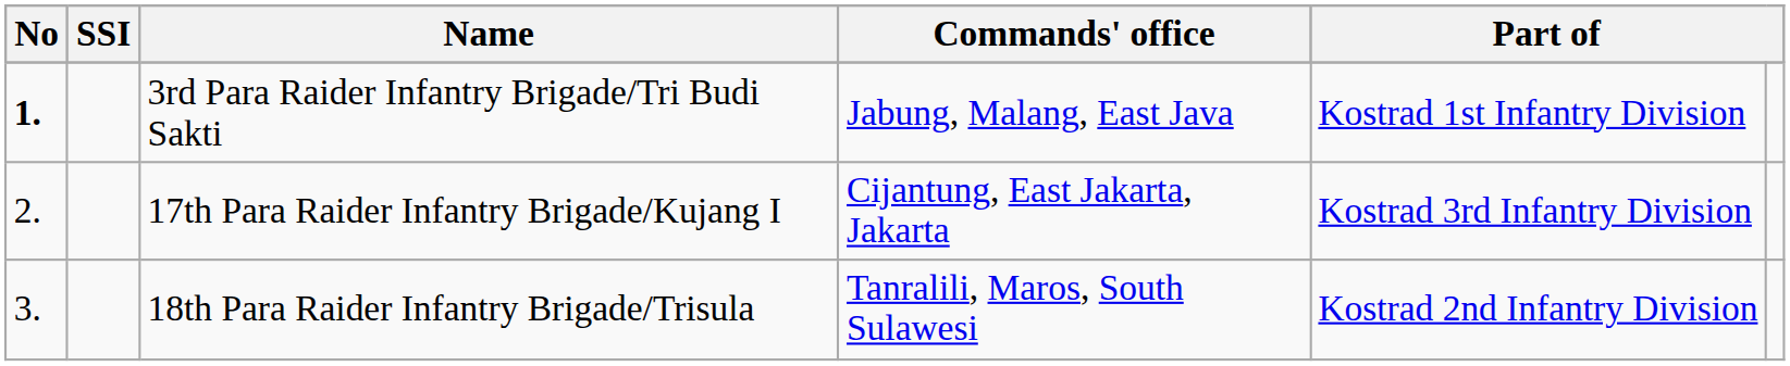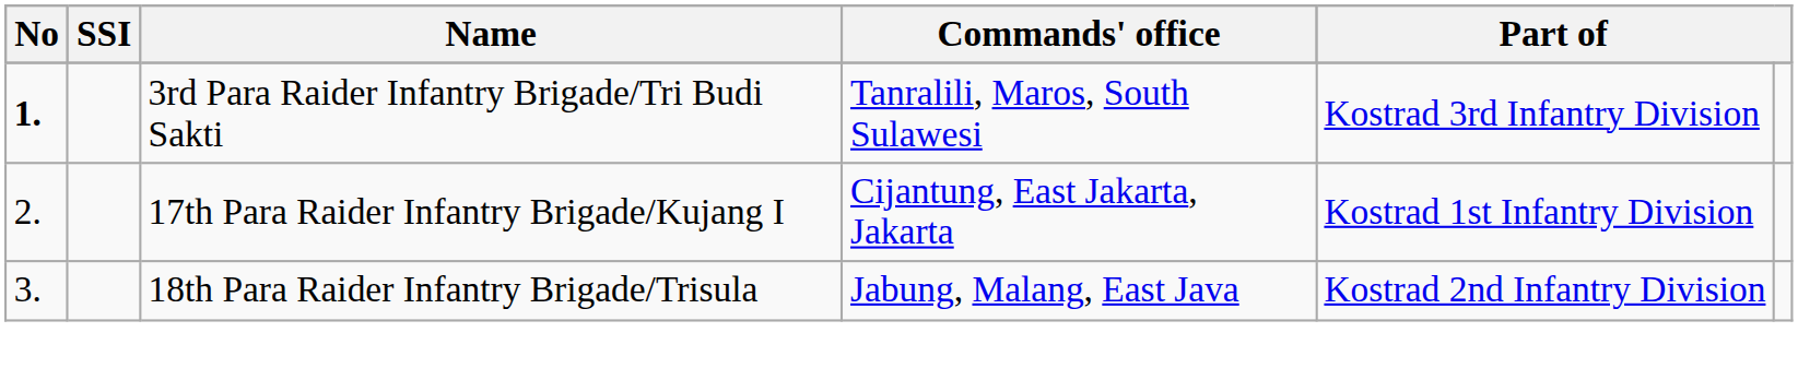3rd Para Raider Infantry Brigade/Tri Budi Sakti | Commands' office: Jabung, Malang, East Java -> Tanralili, Maros, South Sulawesi
3rd Para Raider Infantry Brigade/Tri Budi Sakti | column 5: Kostrad 1st Infantry Division -> Kostrad 3rd Infantry Division
17th Para Raider Infantry Brigade/Kujang I | column 5: Kostrad 3rd Infantry Division -> Kostrad 1st Infantry Division
18th Para Raider Infantry Brigade/Trisula | Commands' office: Tanralili, Maros, South Sulawesi -> Jabung, Malang, East Java
